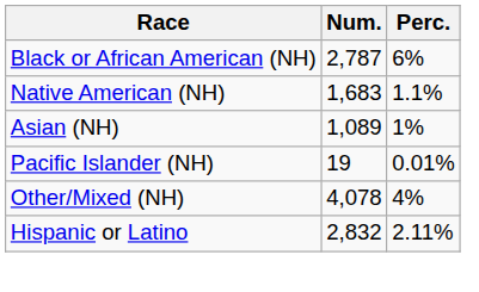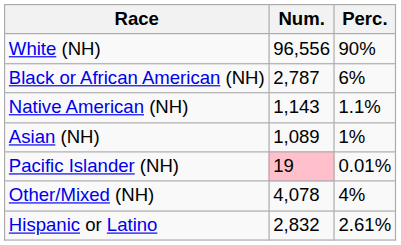+ row: White (NH) | 96,556 | 90%
Native American (NH) | Num.: 1,683 -> 1,143
Pacific Islander (NH) | Num.: no background -> pink background
Hispanic or Latino | Perc.: 2.11% -> 2.61%
